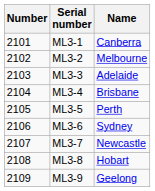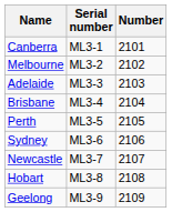columns swapped: Number <-> Name
